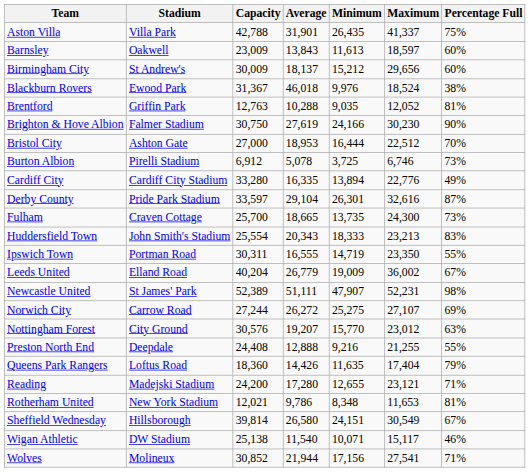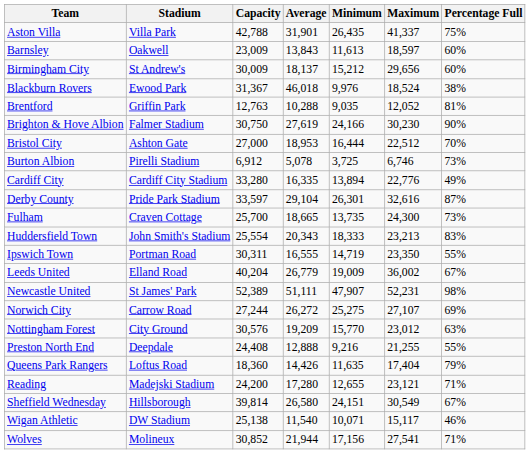Nottingham Forest | Average: 19,207 -> 19,209
- row: Rotherham United | New York Stadium | 12,021 | 9,786 | 8,348 | 11,653 | 81%
